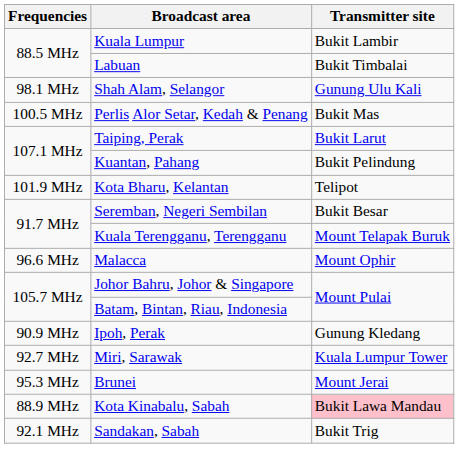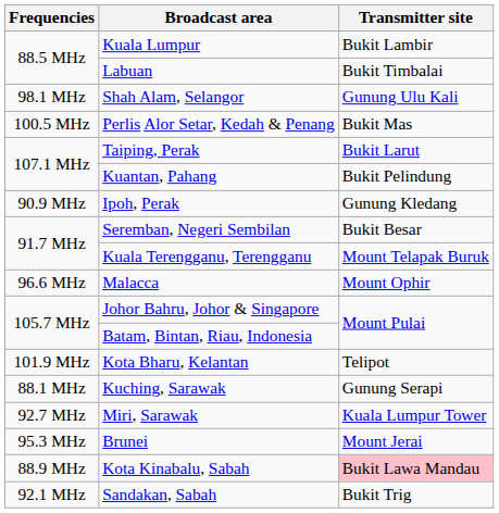rows swapped: Ipoh, Perak <-> Kota Bharu, Kelantan
+ row: 88.1 MHz | Kuching, Sarawak | Gunung Serapi
